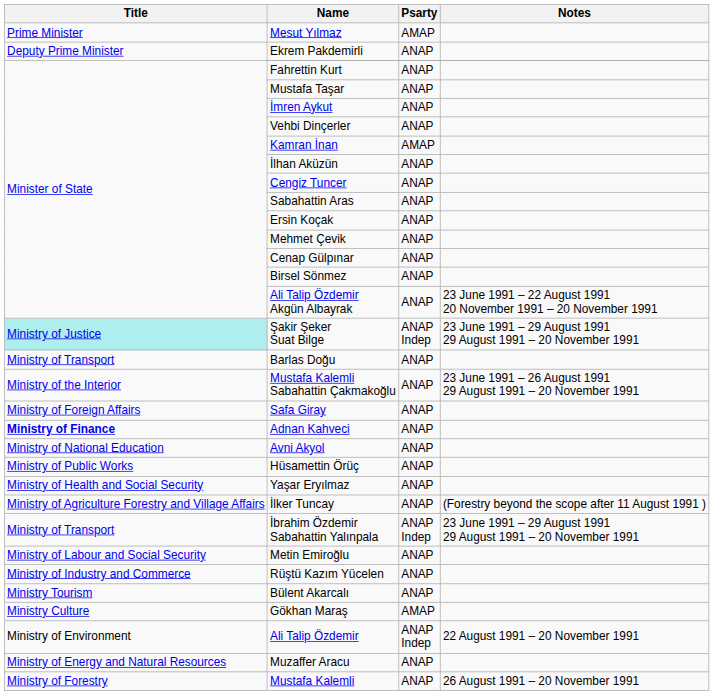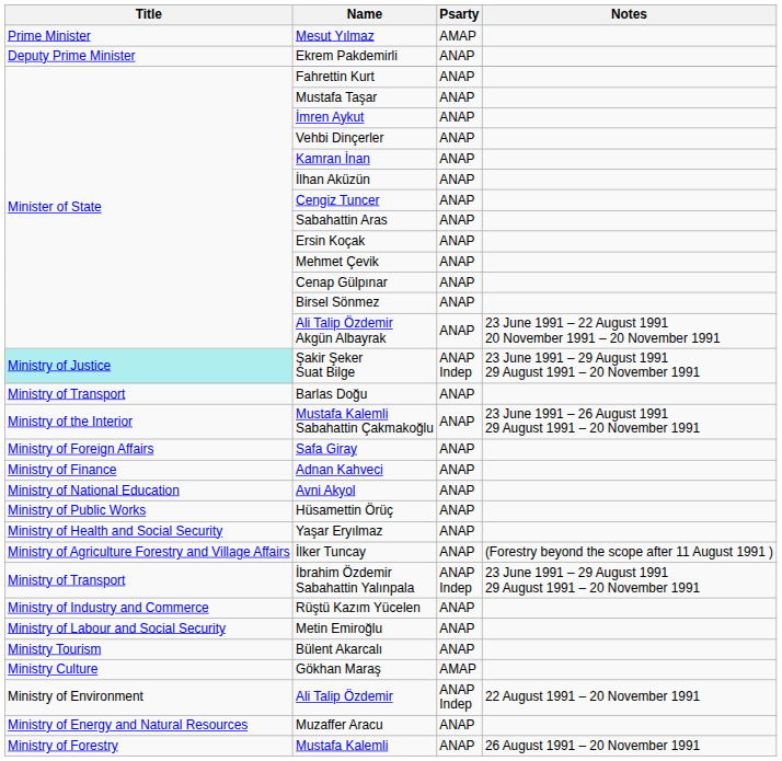Kamran İnan | Psarty: AMAP -> ANAP
Adnan Kahveci | Title: bold -> normal
rows swapped: Metin Emiroğlu <-> Rüştü Kazım Yücelen
